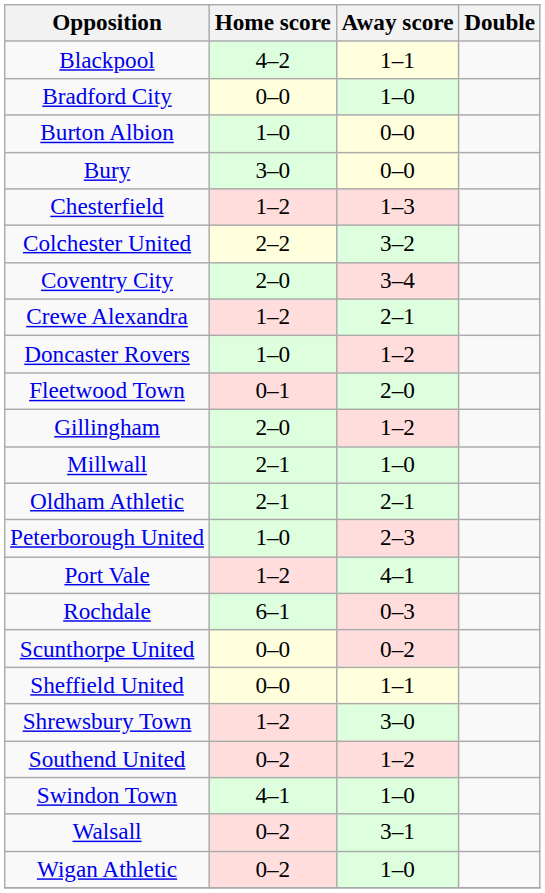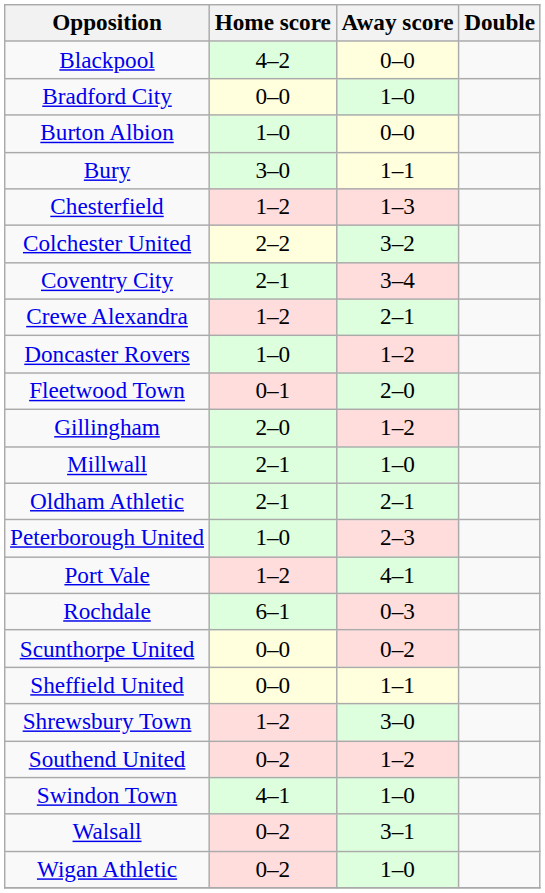Blackpool | Away score: 1–1 -> 0–0
Bury | Away score: 0–0 -> 1–1
Coventry City | Home score: 2–0 -> 2–1
